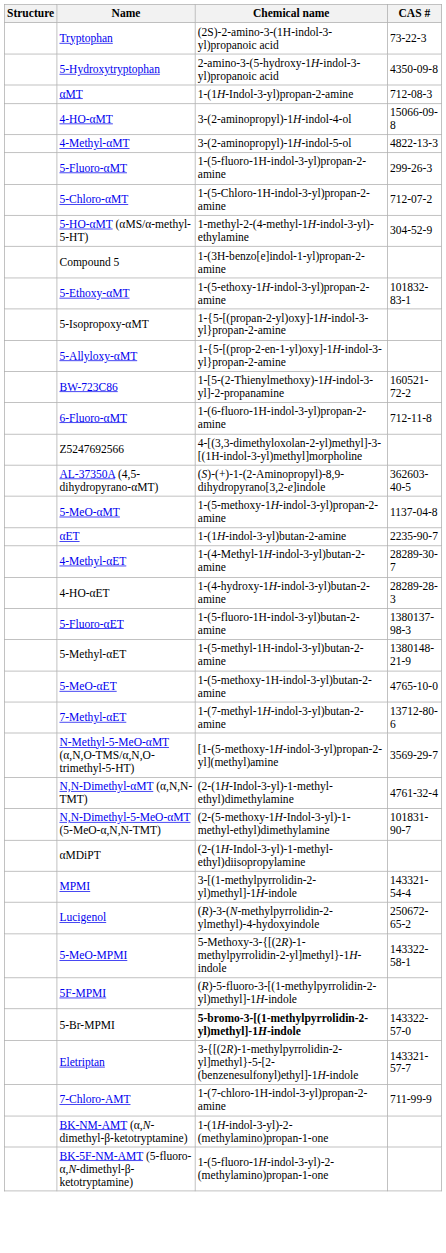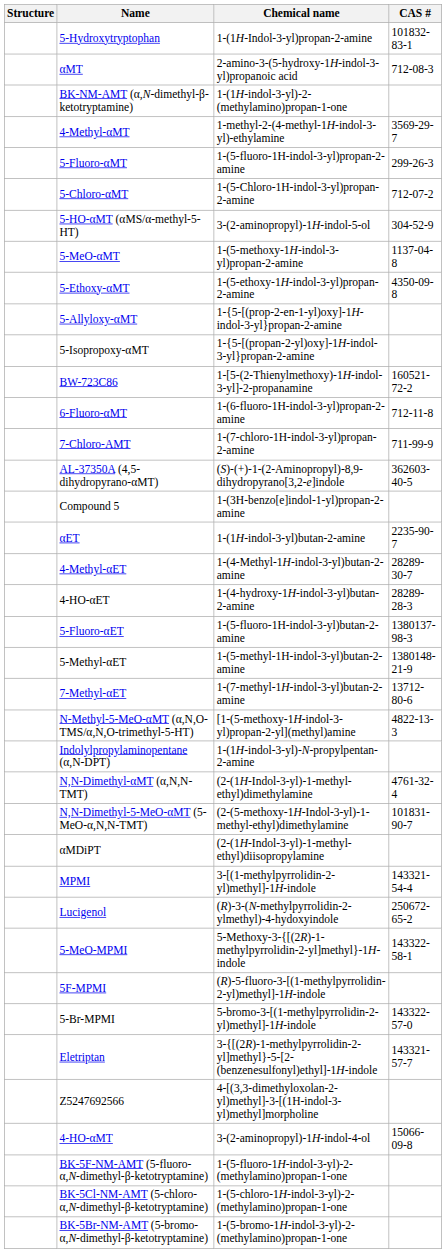- row: Tryptophan | (2S)-2-amino-3-(1H-indol-3-yl)propanoic acid | 73-22-3
5-Hydroxytryptophan | Chemical name: 2-amino-3-(5-hydroxy-1H-indol-3-yl)propanoic acid -> 1-(1H-Indol-3-yl)propan-2-amine
5-Hydroxytryptophan | CAS #: 4350-09-8 -> 101832-83-1
αMT | Chemical name: 1-(1H-Indol-3-yl)propan-2-amine -> 2-amino-3-(5-hydroxy-1H-indol-3-yl)propanoic acid
rows swapped: 4-HO-αMT <-> BK-NM-AMT (α,N-dimethyl-β-ketotryptamine)
4-Methyl-αMT | Chemical name: 3-(2-aminopropyl)-1H-indol-5-ol -> 1-methyl-2-(4-methyl-1H-indol-3-yl)-ethylamine
4-Methyl-αMT | CAS #: 4822-13-3 -> 3569-29-7
5-HO-αMT (αMS/α-methyl-5-HT) | Chemical name: 1-methyl-2-(4-methyl-1H-indol-3-yl)-ethylamine -> 3-(2-aminopropyl)-1H-indol-5-ol
rows swapped: 5-MeO-αMT <-> Compound 5
5-Ethoxy-αMT | CAS #: 101832-83-1 -> 4350-09-8
rows swapped: 5-Isopropoxy-αMT <-> 5-Allyloxy-αMT
rows swapped: 7-Chloro-AMT <-> Z5247692566
- row: 5-MeO-αET | 1-(5-methoxy-1H-indol-3-yl)butan-2-amine | 4765-10-0
N-Methyl-5-MeO-αMT (α,N,O-TMS/α,N,O-trimethyl-5-HT) | CAS #: 3569-29-7 -> 4822-13-3
+ row: Indolylpropylaminopentane (α,N-DPT) | 1-(1H-indol-3-yl)-N-propylpentan-2-amine
5-Br-MPMI | Chemical name: bold -> normal
+ row: BK-5Cl-NM-AMT (5-chloro-α,N-dimethyl-β-ketotryptamine) | 1-(5-chloro-1H-indol-3-yl)-2-(methylamino)propan-1-one
+ row: BK-5Br-NM-AMT (5-bromo-α,N-dimethyl-β-ketotryptamine) | 1-(5-bromo-1H-indol-3-yl)-2-(methylamino)propan-1-one
